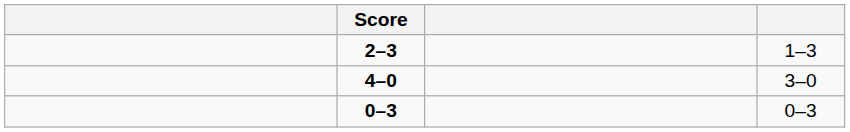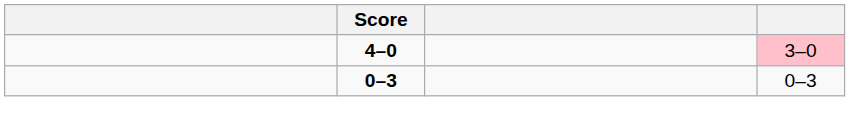- row: 2–3 | 1–3
4–0 | column 4: no background -> pink background
